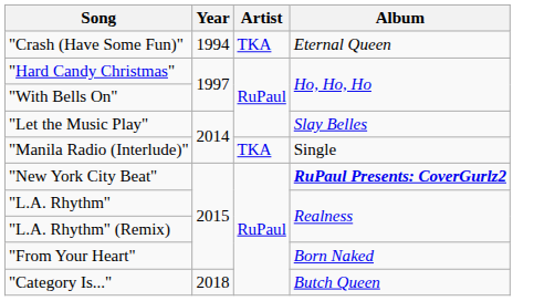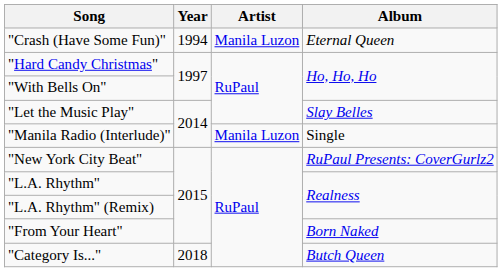"Crash (Have Some Fun)" | Artist: TKA -> Manila Luzon
"Manila Radio (Interlude)" | Artist: TKA -> Manila Luzon
"New York City Beat" | Album: bold -> normal
